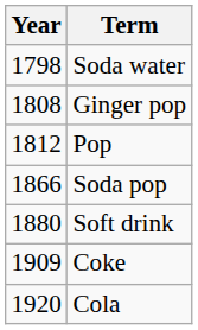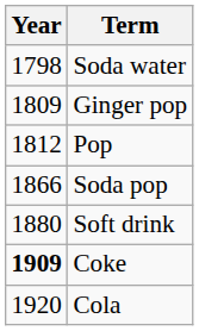Ginger pop | Year: 1808 -> 1809
Coke | Year: normal -> bold
